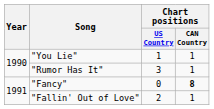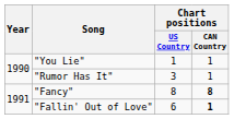"Fancy" | Chart positions / US Country: 0 -> 8
"Fallin' Out of Love" | Chart positions / US Country: 2 -> 6
"Fallin' Out of Love" | Chart positions / CAN Country: normal -> bold
